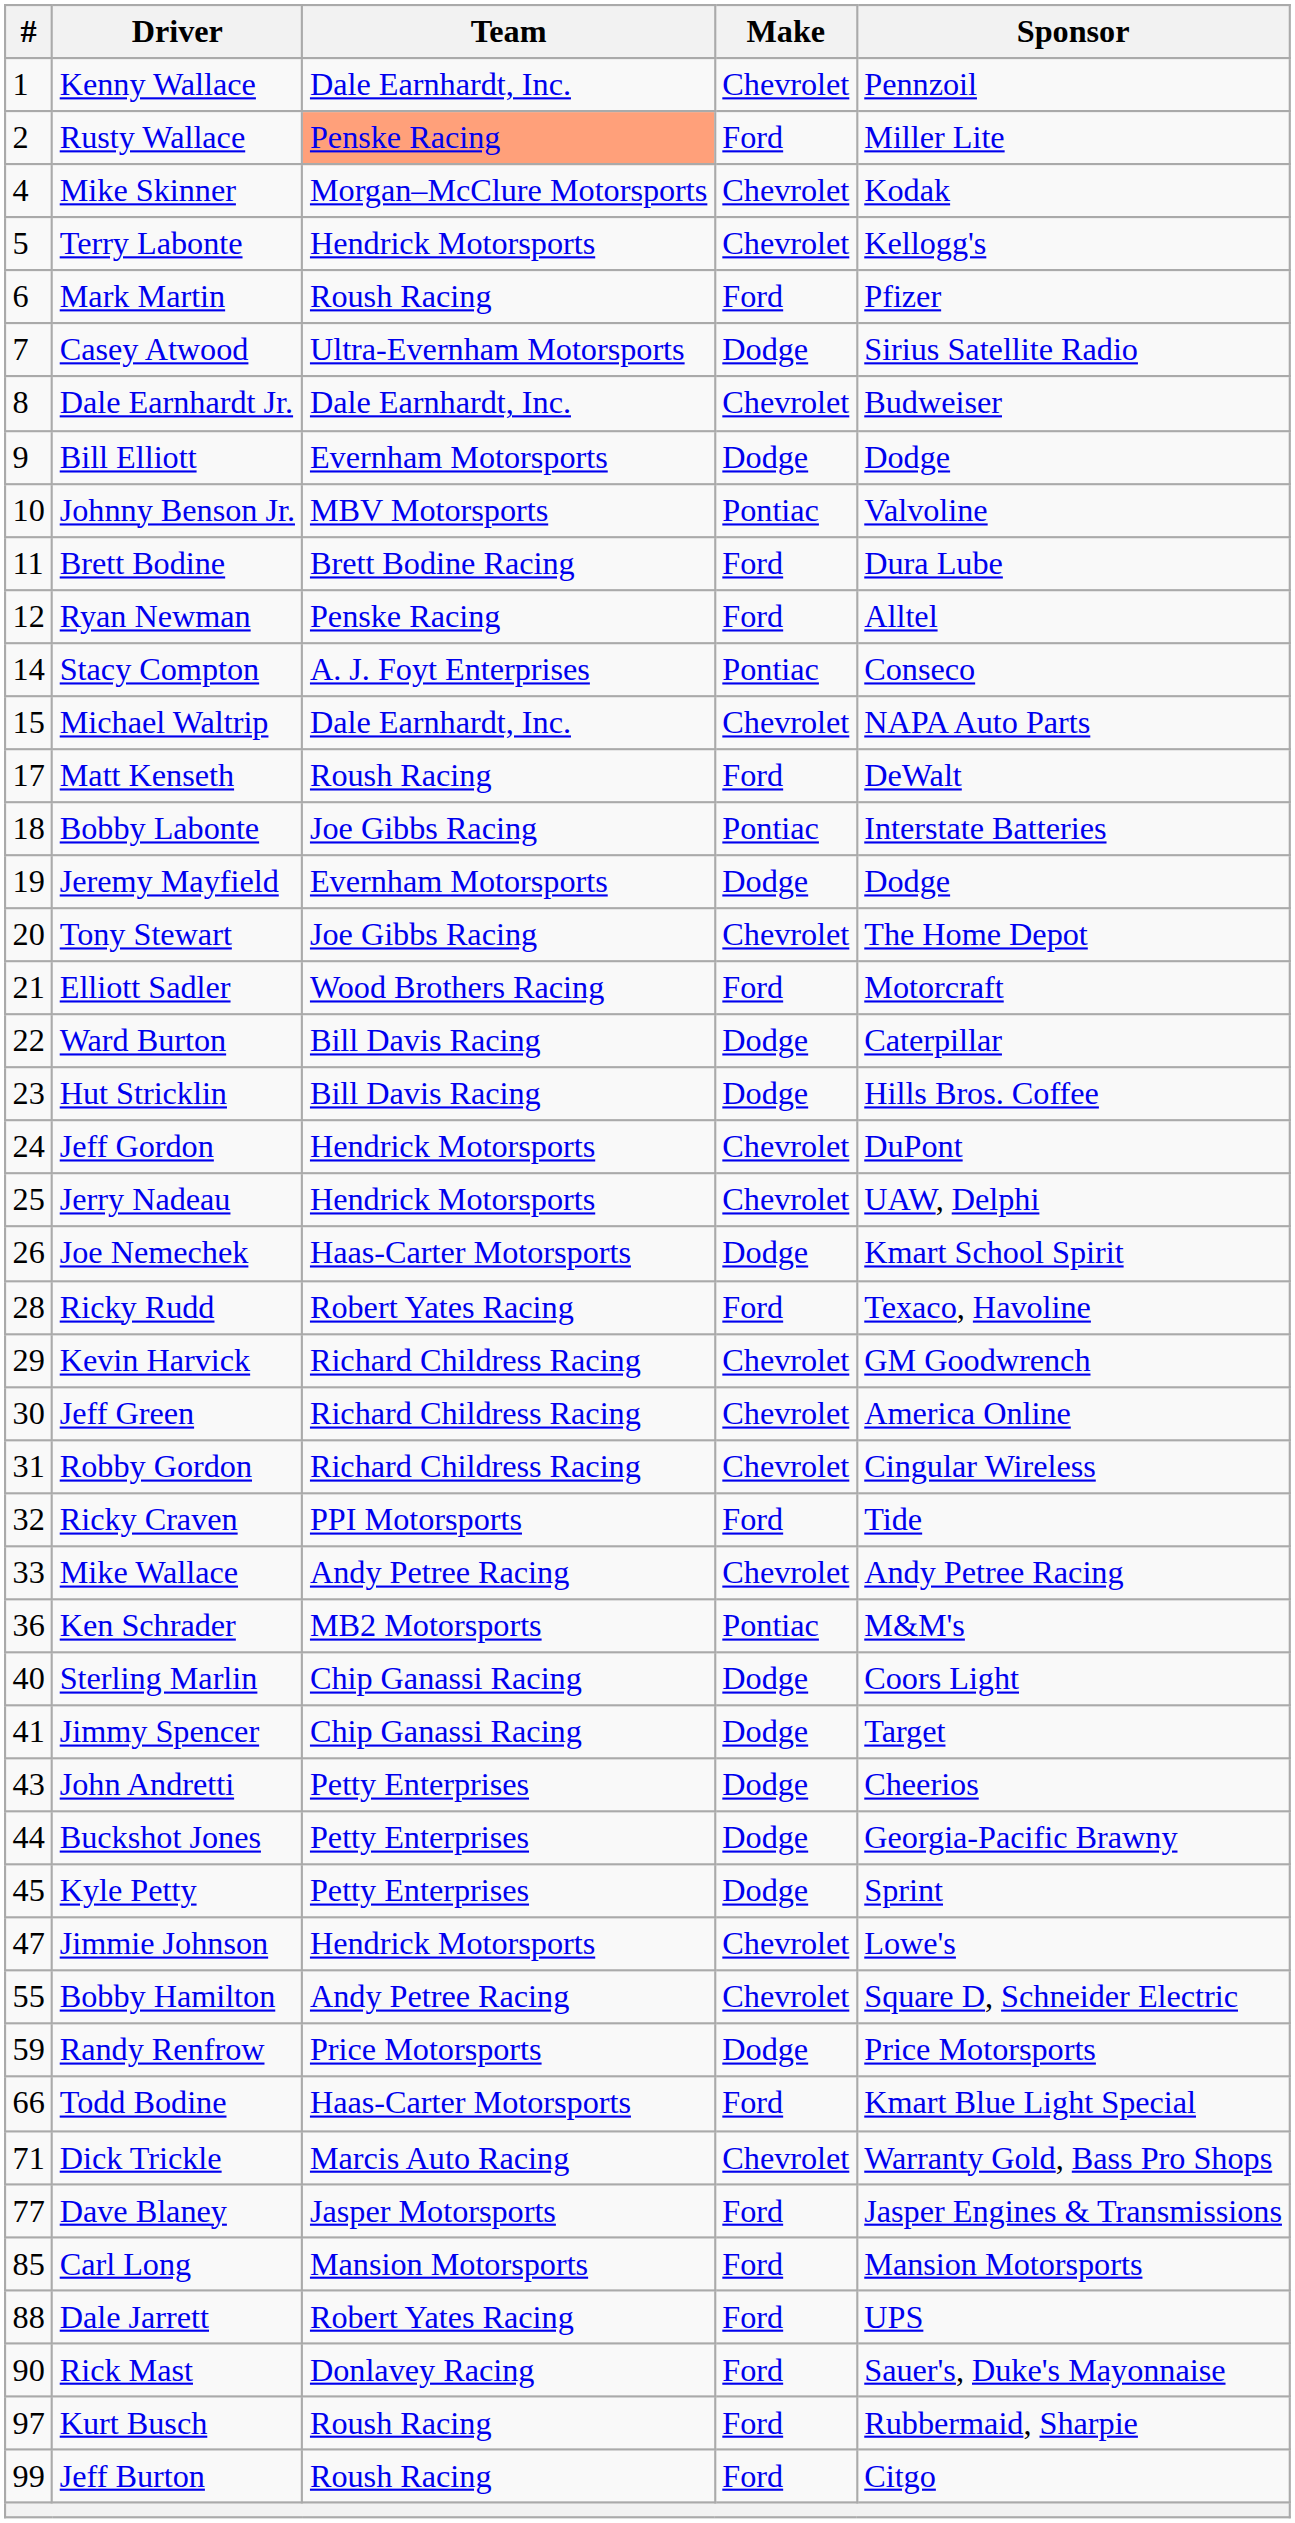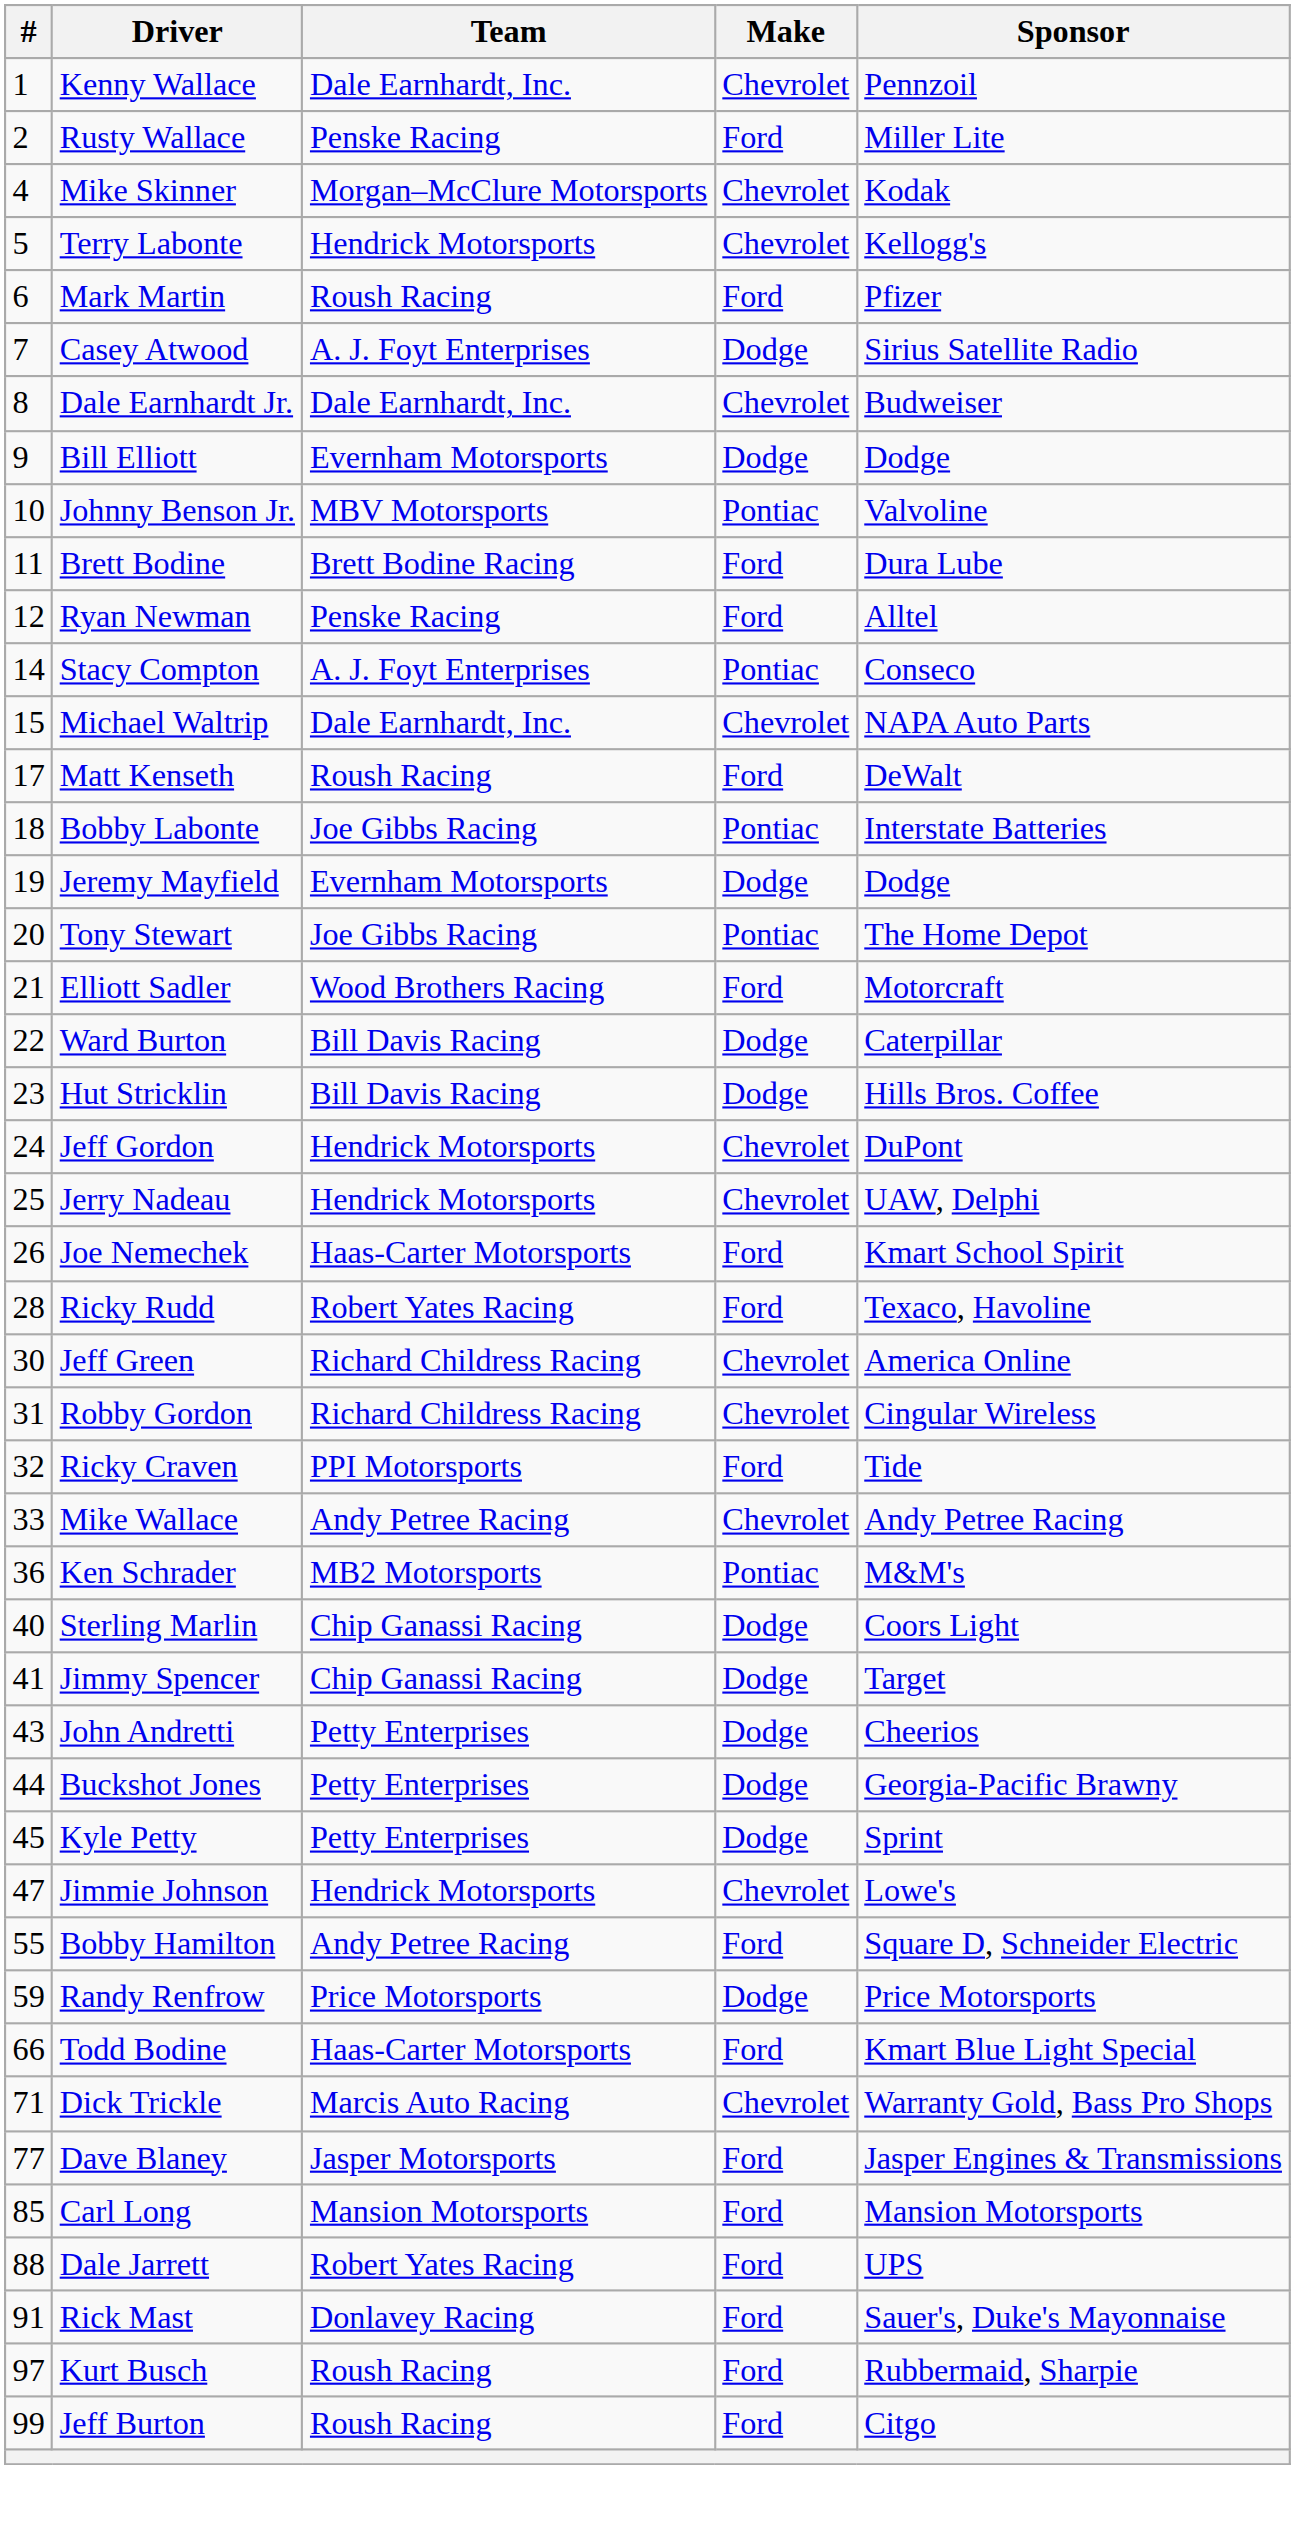Rusty Wallace | Team: lightsalmon background -> no background
Casey Atwood | Team: Ultra-Evernham Motorsports -> A. J. Foyt Enterprises
Tony Stewart | Make: Chevrolet -> Pontiac
Joe Nemechek | Make: Dodge -> Ford
- row: 29 | Kevin Harvick | Richard Childress Racing | Chevrolet | GM Goodwrench
Bobby Hamilton | Make: Chevrolet -> Ford
Rick Mast | #: 90 -> 91
